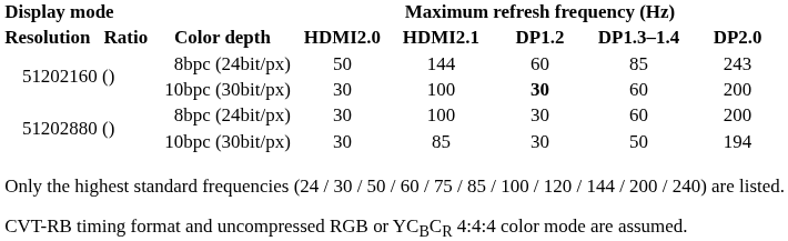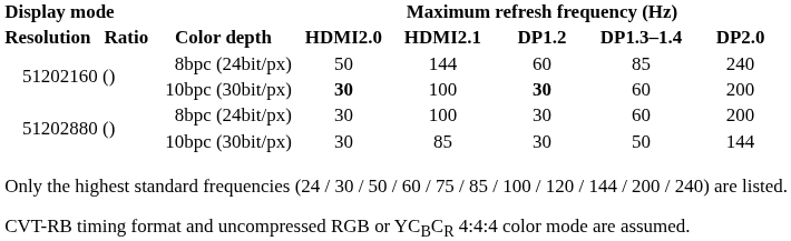51202160 / 8bpc (24bit/px) | Maximum refresh frequency (Hz) / DP2.0: 243 -> 240
51202160 / 10bpc (30bit/px) | Maximum refresh frequency (Hz) / HDMI2.0: normal -> bold
51202880 / 10bpc (30bit/px) | Maximum refresh frequency (Hz) / DP2.0: 194 -> 144
